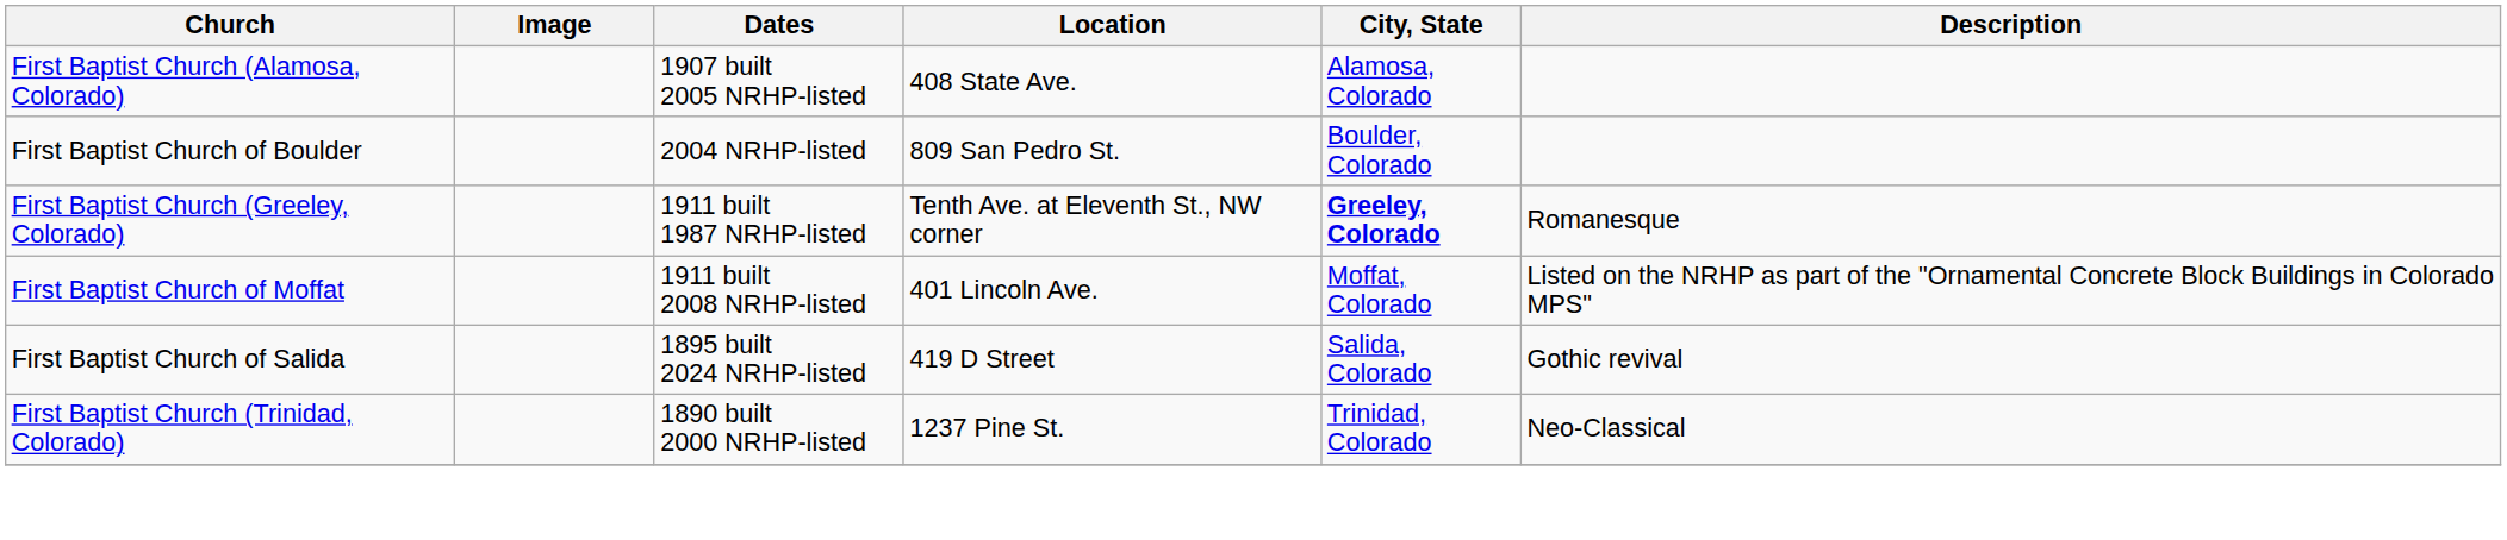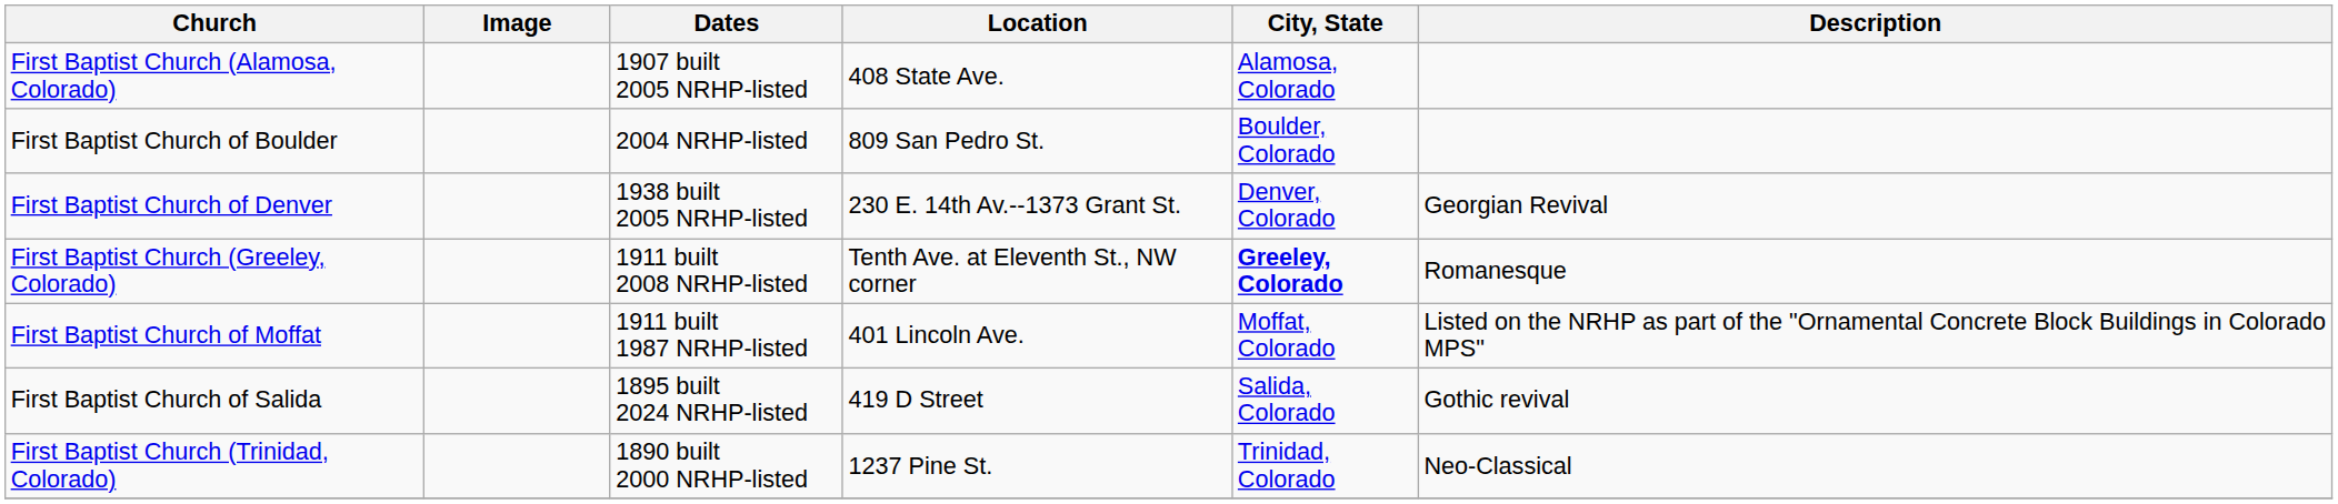+ row: First Baptist Church of Denver | 1938 built 2005 NRHP-listed | 230 E. 14th Av.--1373 Grant St. | Denver, Colorado | Georgian Revival
First Baptist Church (Greeley, Colorado) | Dates: 1911 built 1987 NRHP-listed -> 1911 built 2008 NRHP-listed
First Baptist Church of Moffat | Dates: 1911 built 2008 NRHP-listed -> 1911 built 1987 NRHP-listed
